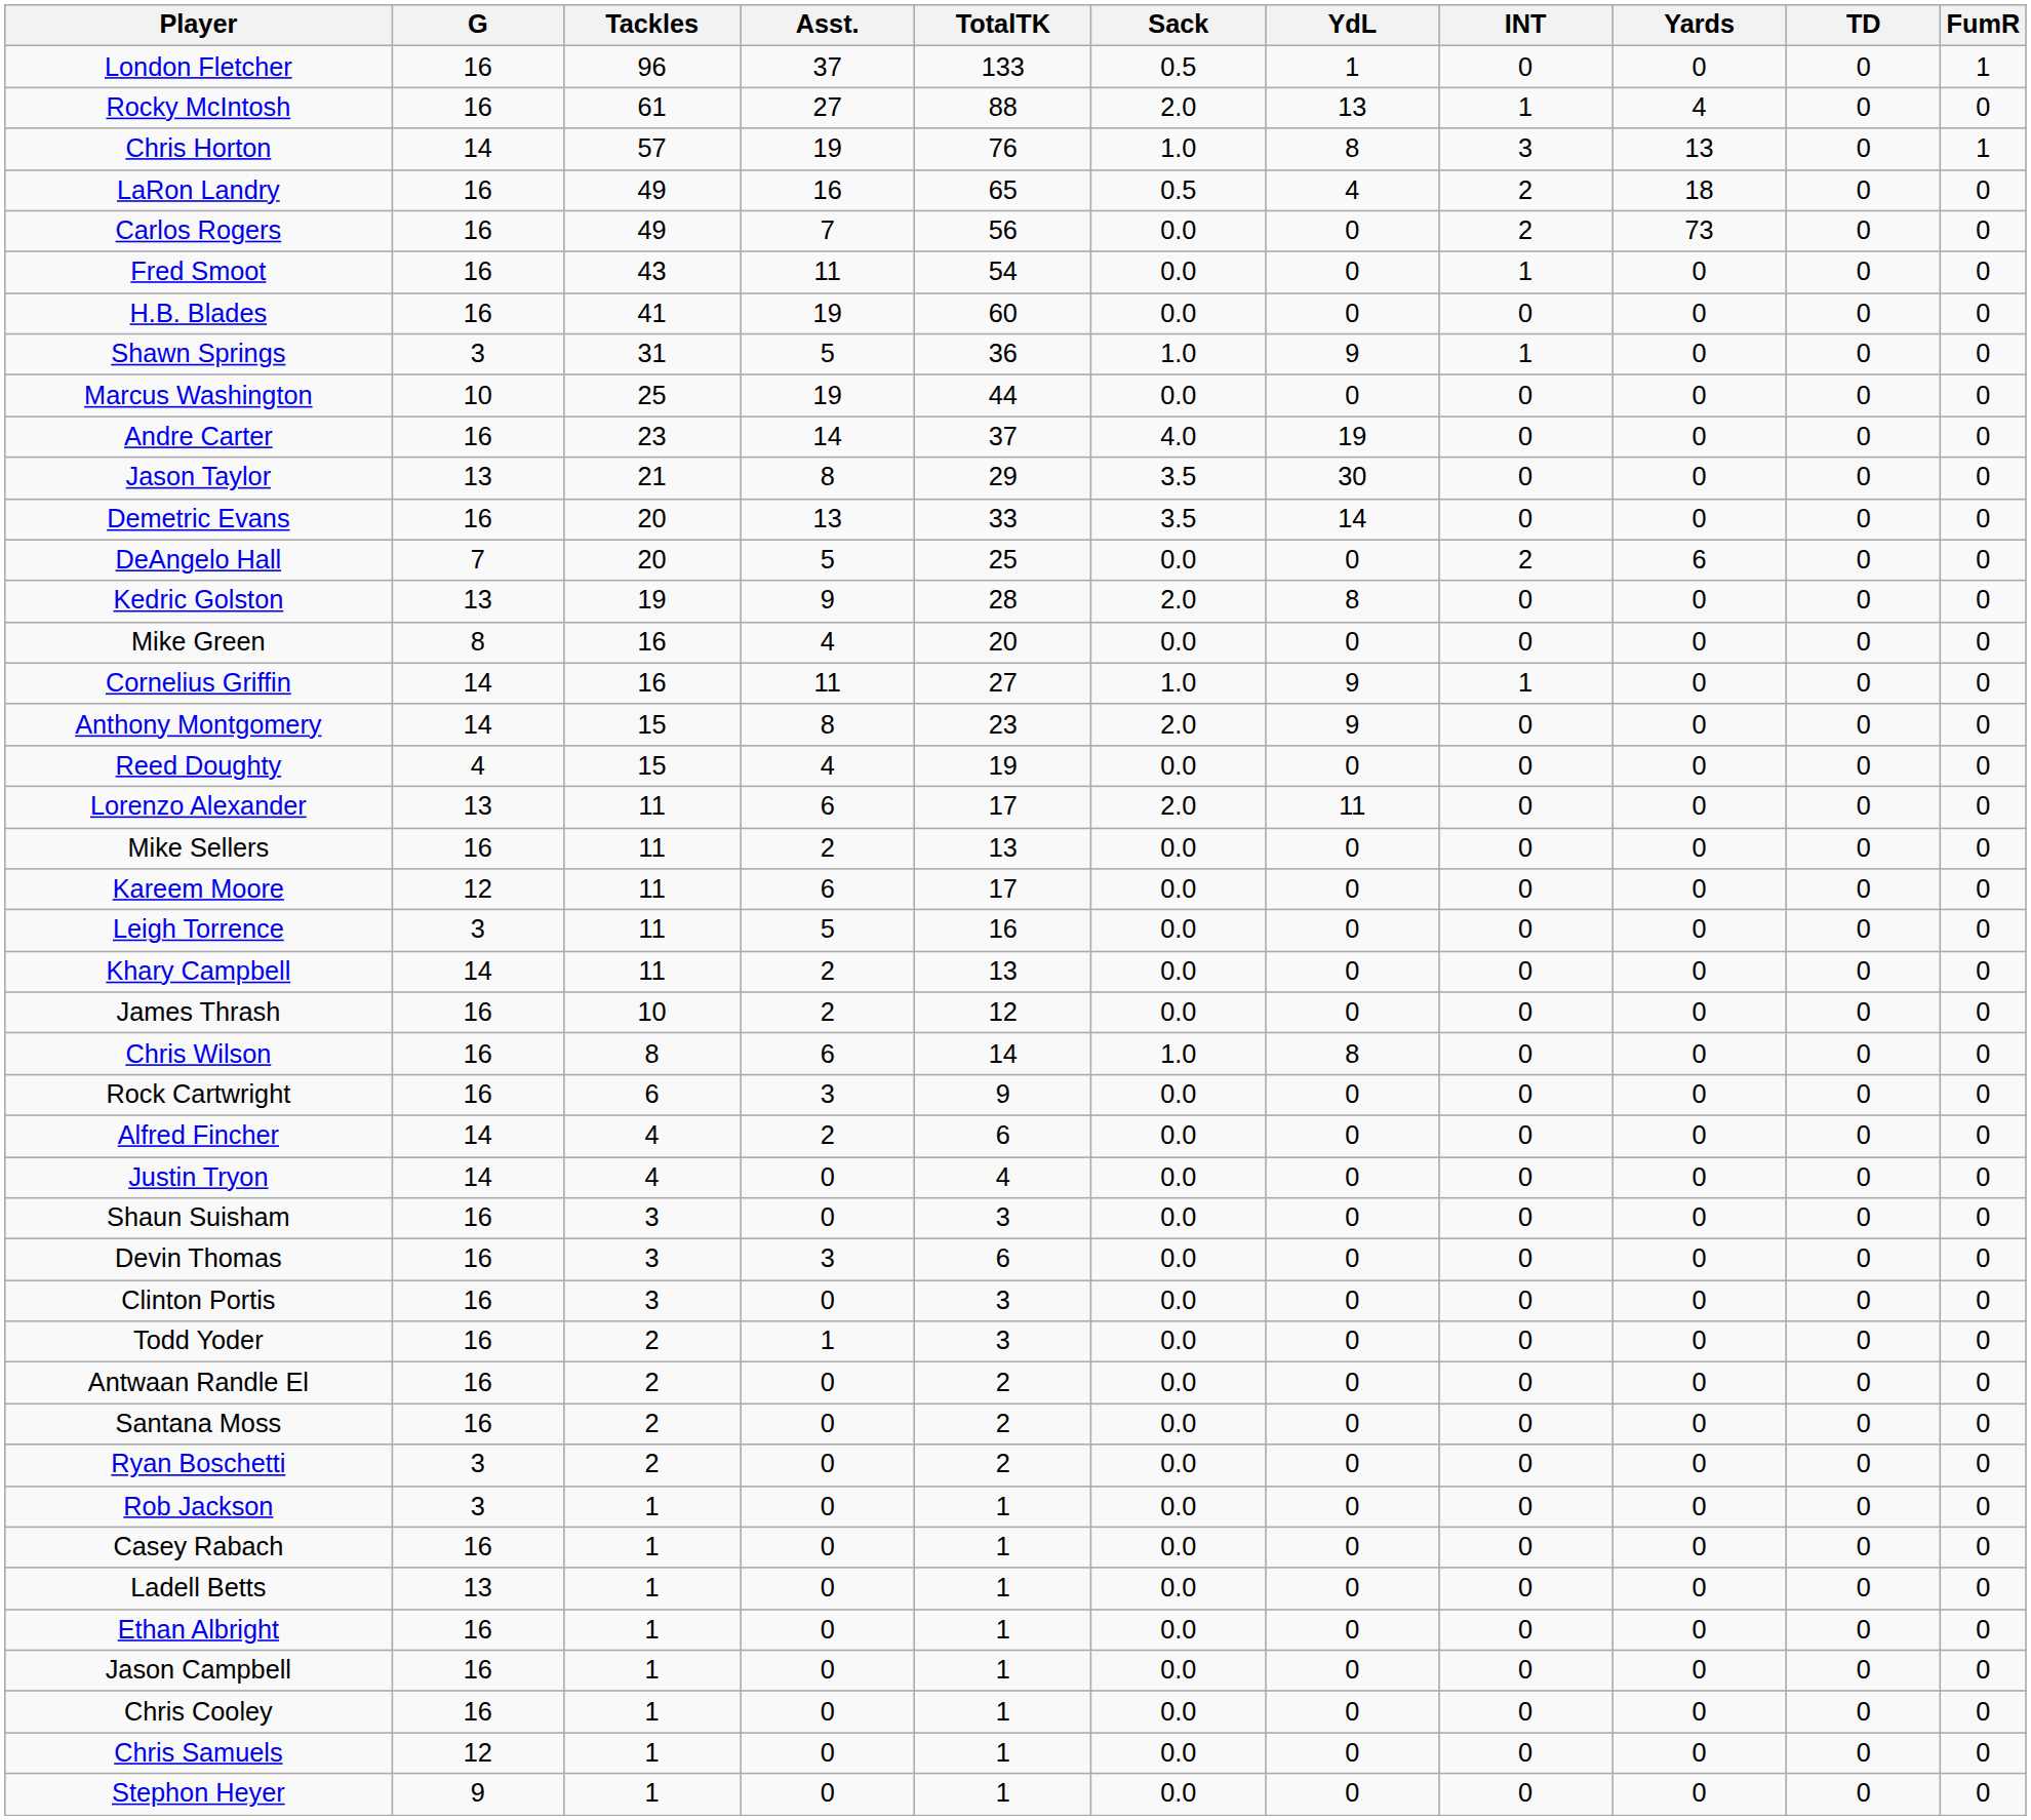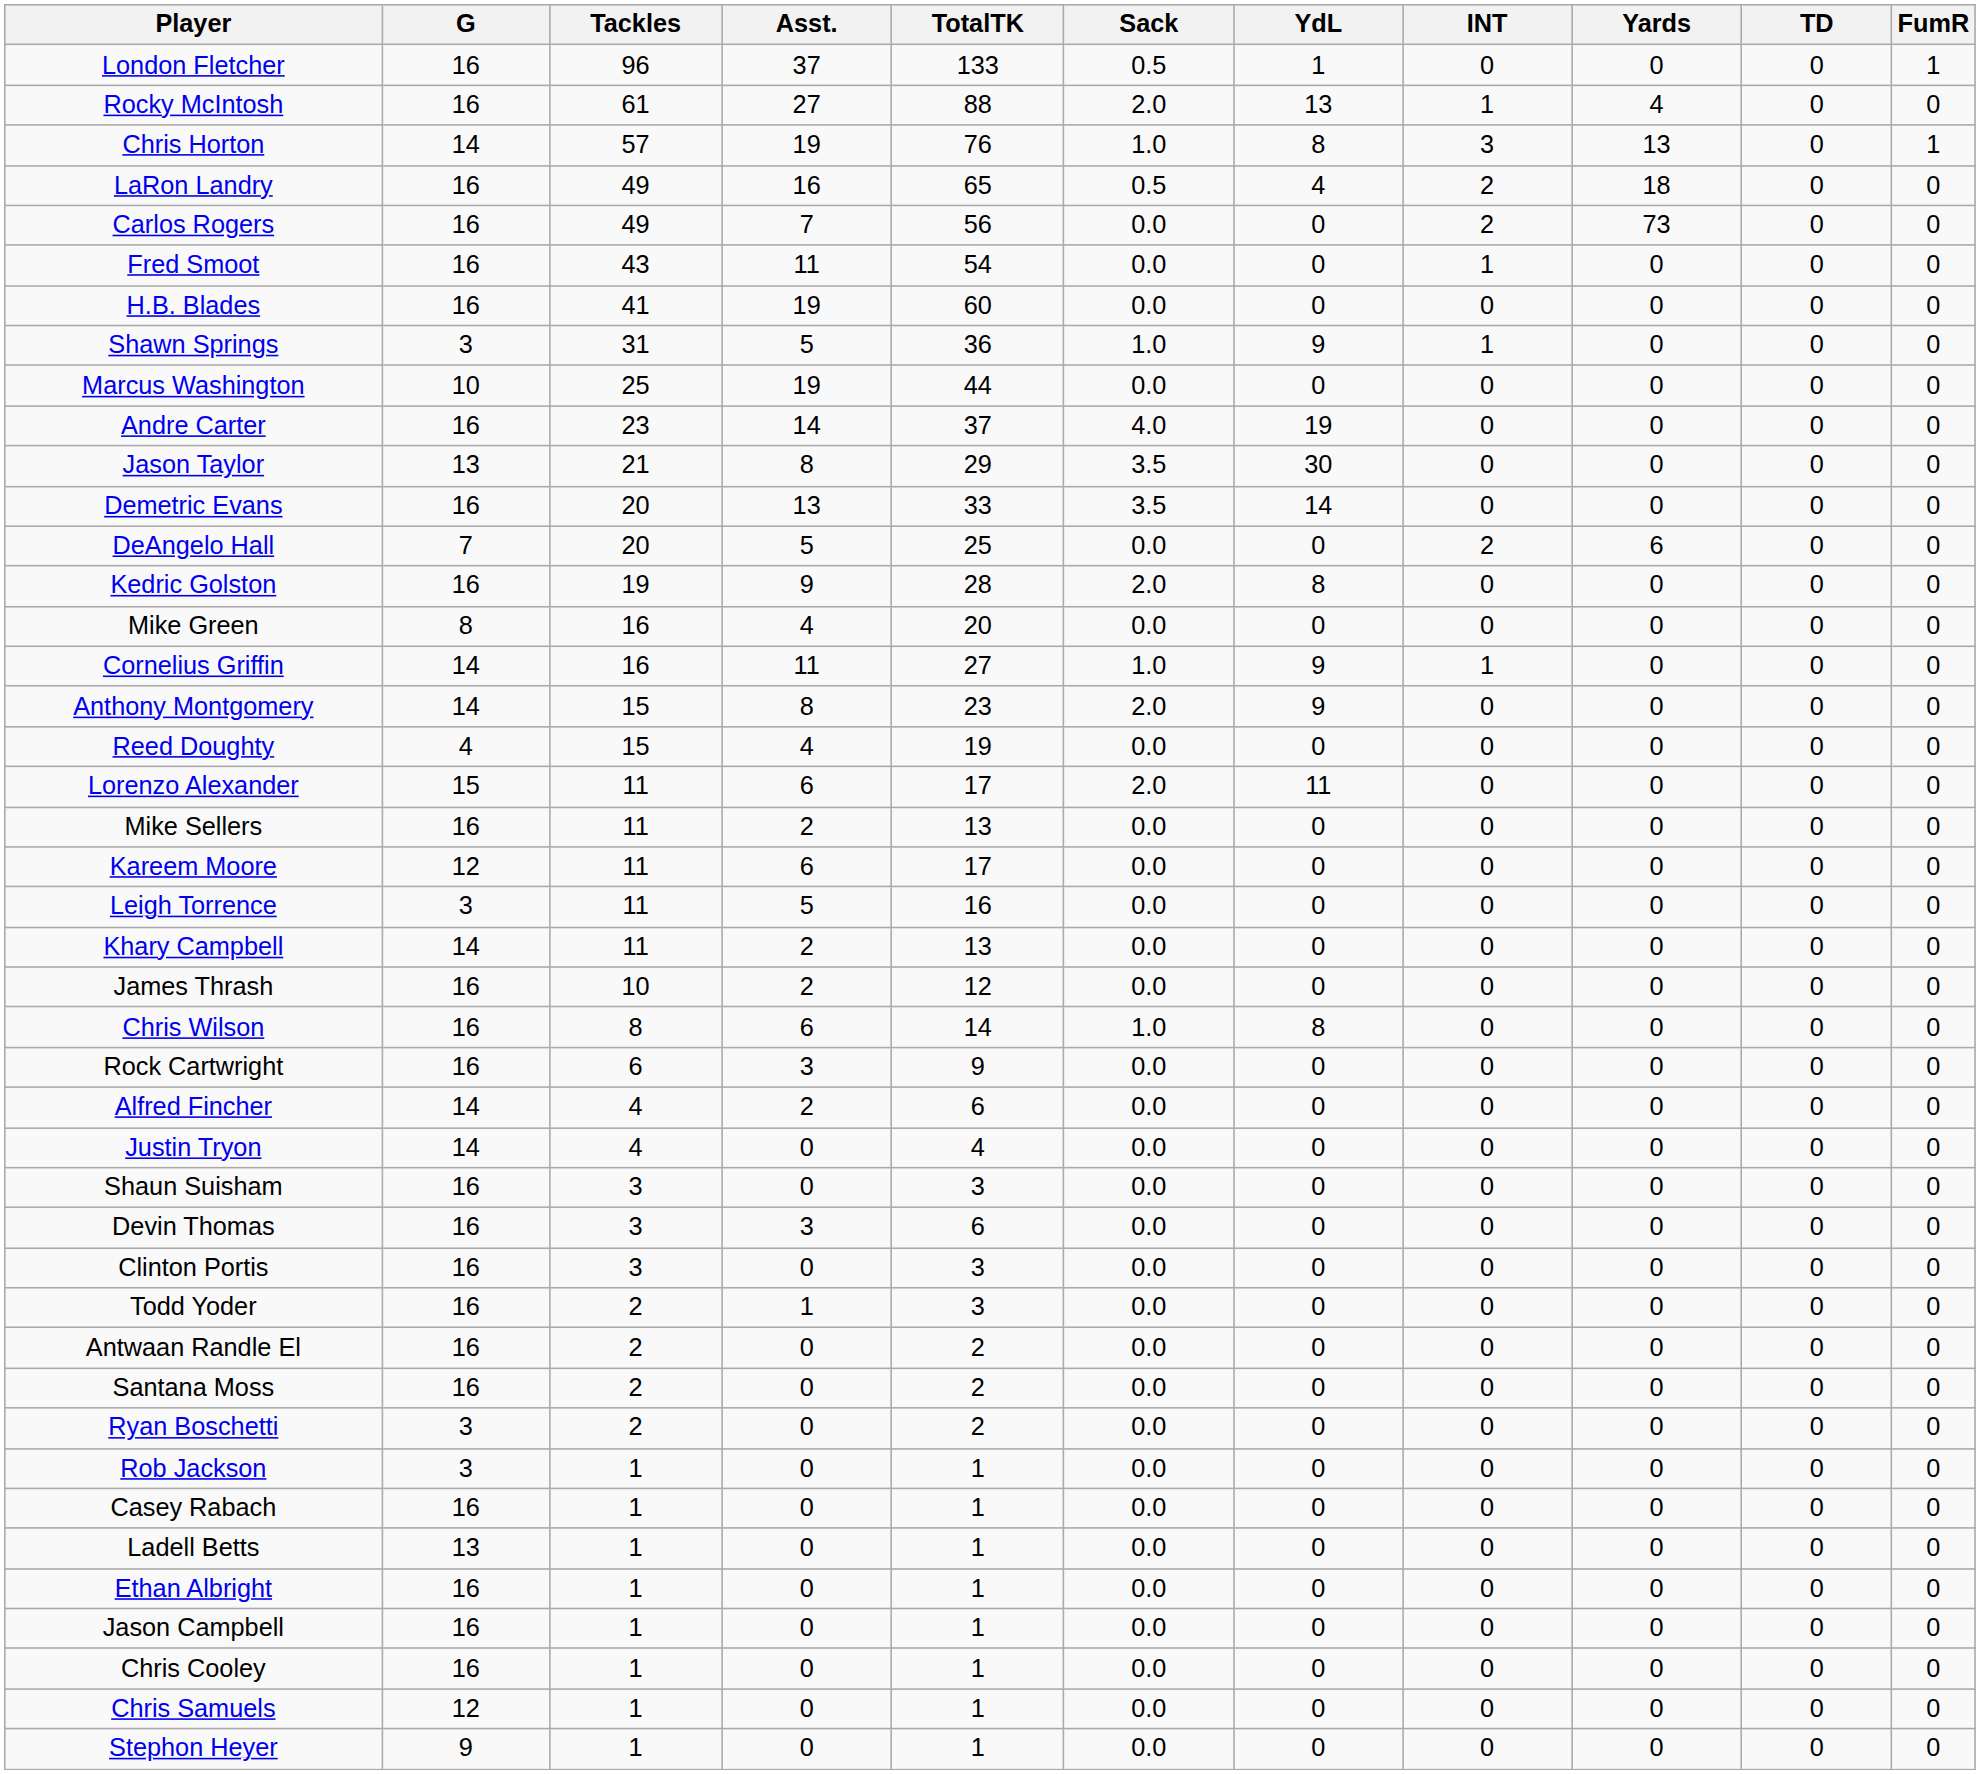Kedric Golston | G: 13 -> 16
Lorenzo Alexander | G: 13 -> 15
